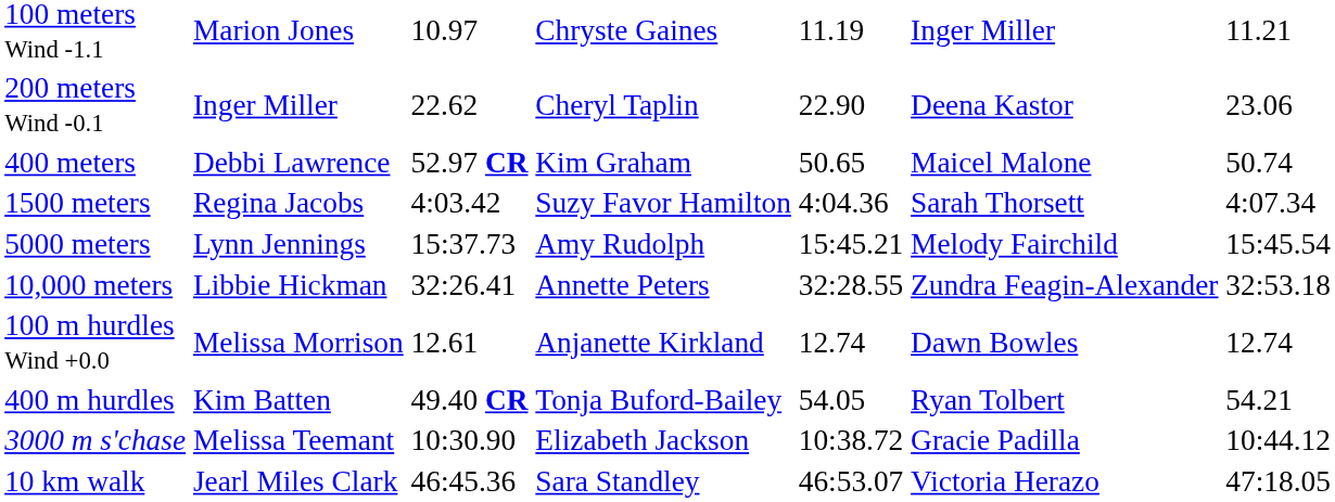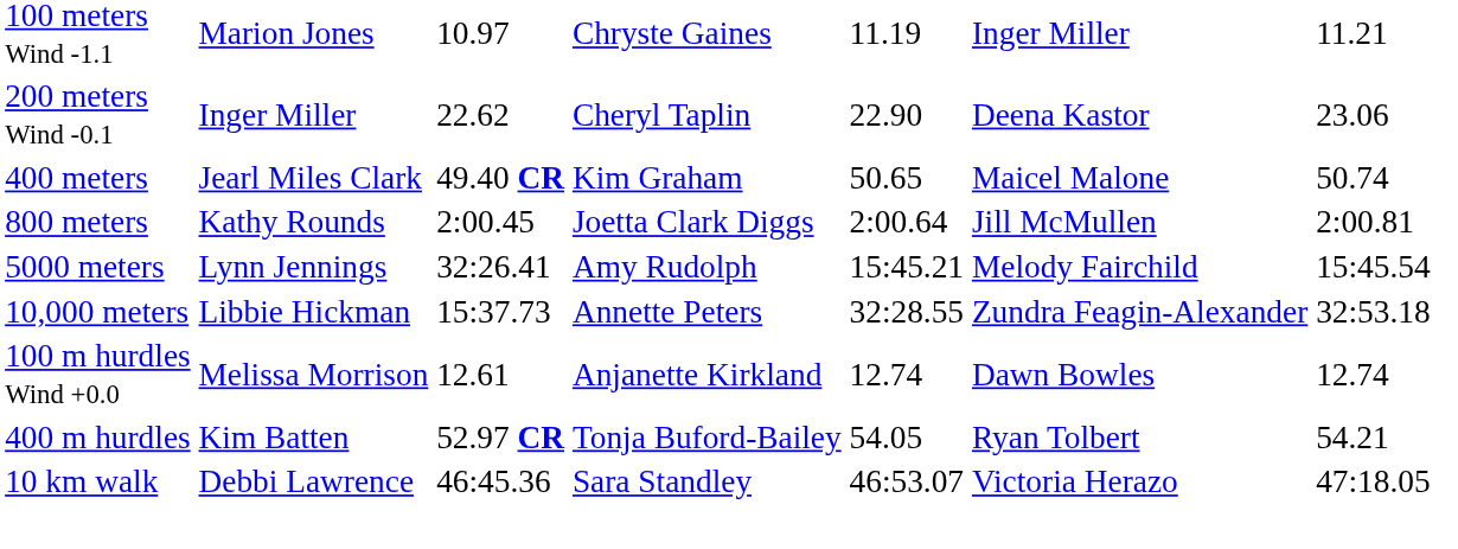400 meters | column 2: Debbi Lawrence -> Jearl Miles Clark
400 meters | column 3: 52.97 CR -> 49.40 CR
+ row: 800 meters | Kathy Rounds | 2:00.45 | Joetta Clark Diggs | 2:00.64 | Jill McMullen | 2:00.81
- row: 1500 meters | Regina Jacobs | 4:03.42 | Suzy Favor Hamilton | 4:04.36 | Sarah Thorsett | 4:07.34
5000 meters | column 3: 15:37.73 -> 32:26.41
10,000 meters | column 3: 32:26.41 -> 15:37.73
400 m hurdles | column 3: 49.40 CR -> 52.97 CR
- row: 3000 m s'chase | Melissa Teemant | 10:30.90 | Elizabeth Jackson | 10:38.72 | Gracie Padilla | 10:44.12
10 km walk | column 2: Jearl Miles Clark -> Debbi Lawrence
